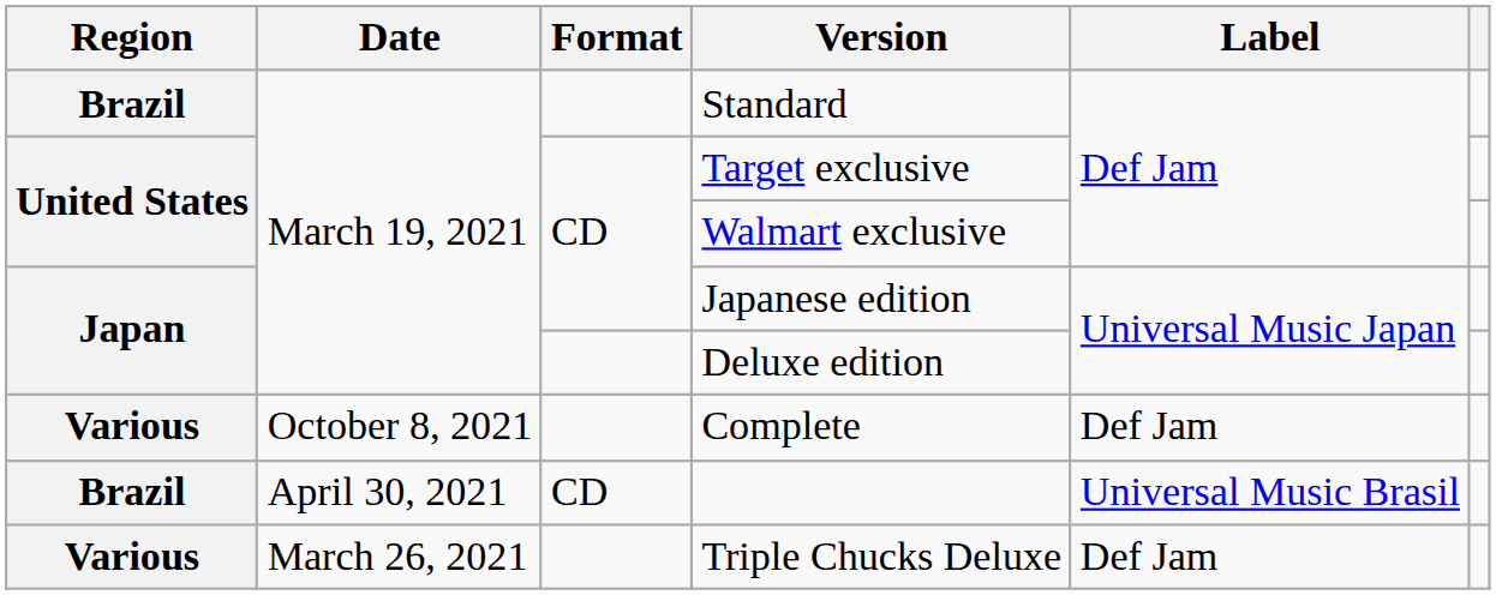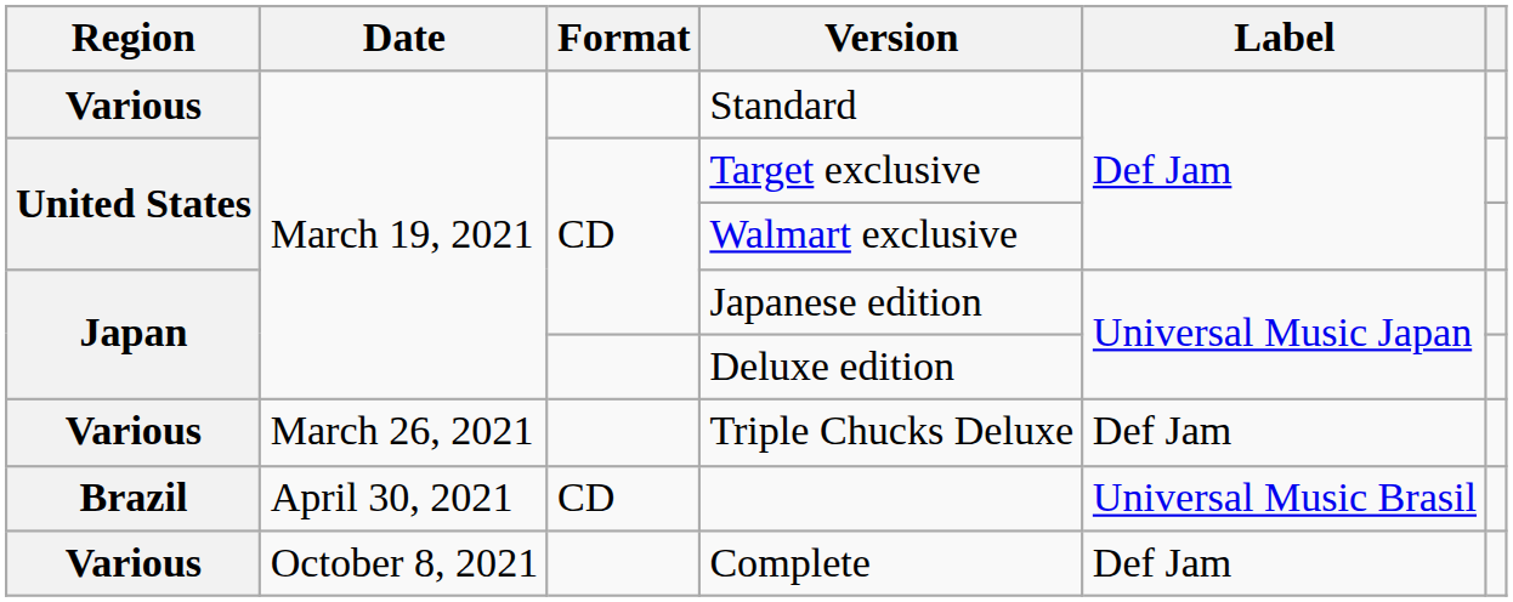Standard | Region: Brazil -> Various
rows swapped: Triple Chucks Deluxe <-> Complete
